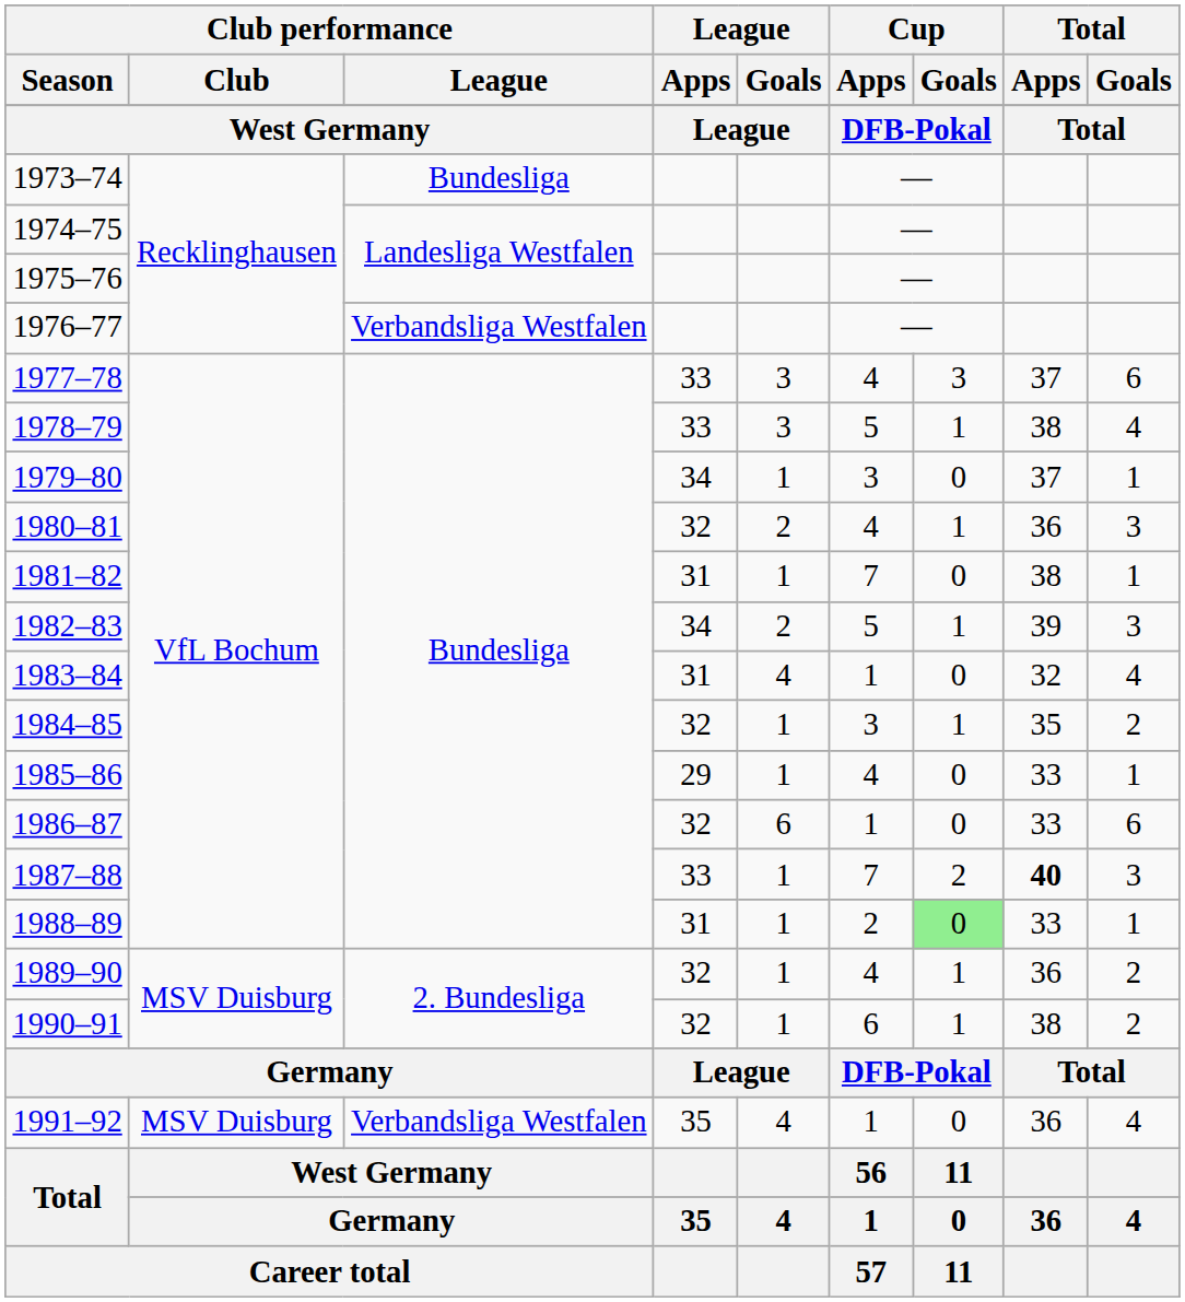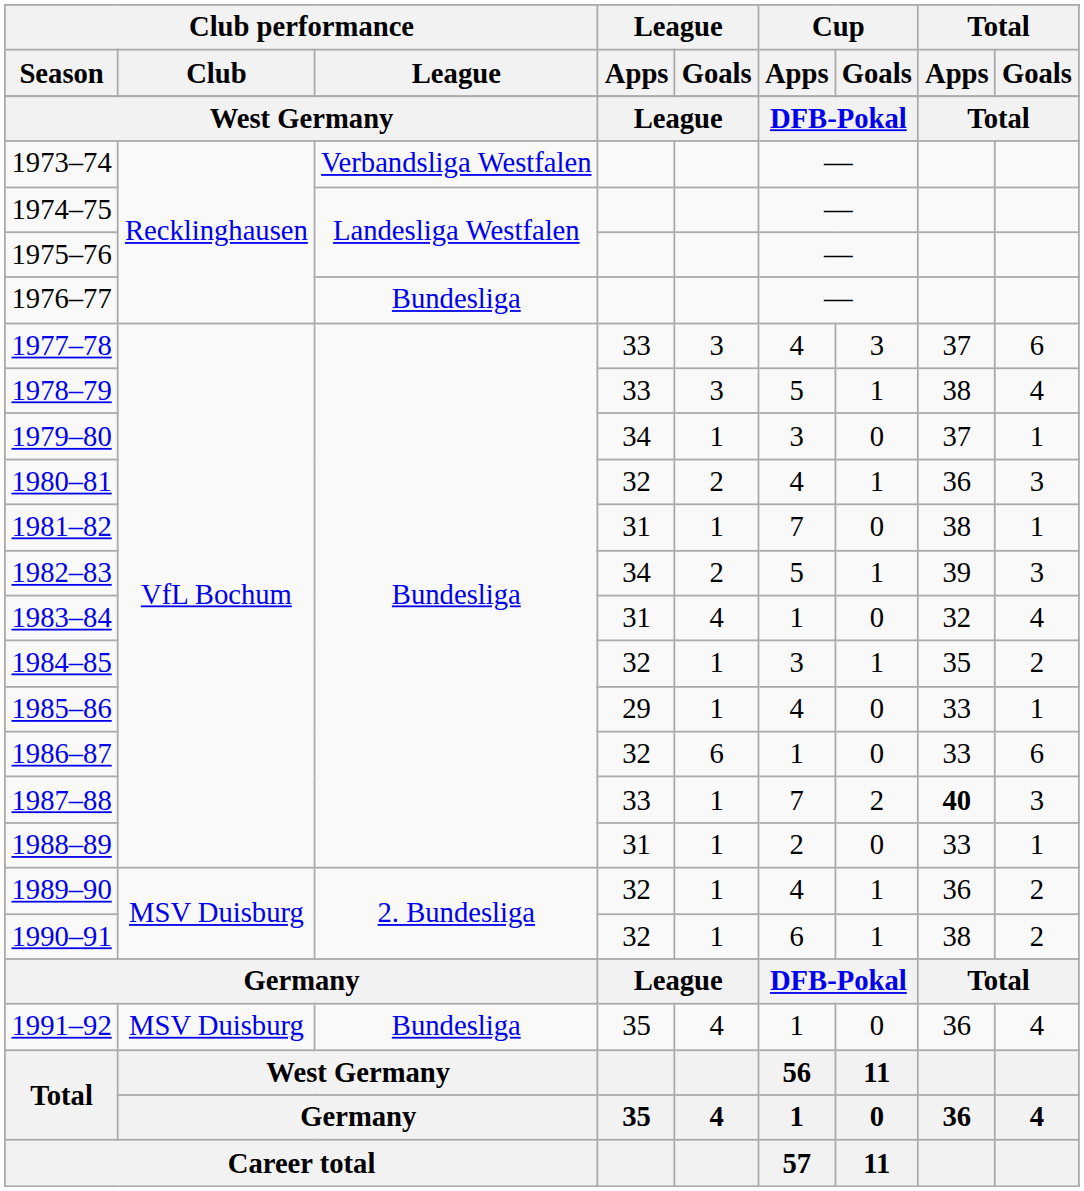1973–74 | Club performance / League: Bundesliga -> Verbandsliga Westfalen
1976–77 | Club performance / League: Verbandsliga Westfalen -> Bundesliga
1988–89 | Cup / Goals: lightgreen background -> no background
1991–92 | Club performance / League: Verbandsliga Westfalen -> Bundesliga
